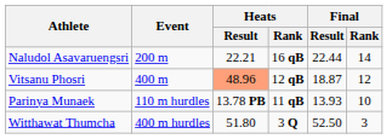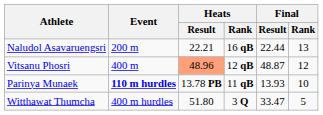Naludol Asavaruengsri | Final / Rank: 14 -> 13
Vitsanu Phosri | Final / Result: 18.87 -> 48.87
Parinya Munaek | Event: normal -> bold
Witthawat Thumcha | Final / Result: 52.50 -> 33.47
Witthawat Thumcha | Final / Rank: 3 -> 5
